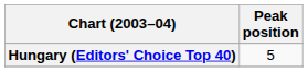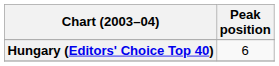Hungary (Editors' Choice Top 40) | Peak position: 5 -> 6
